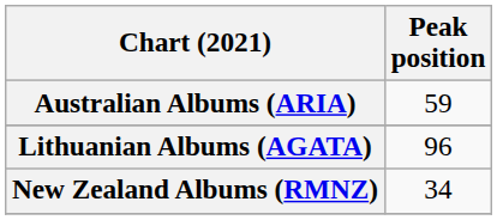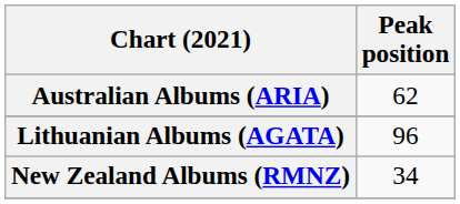Australian Albums (ARIA) | Peak position: 59 -> 62
